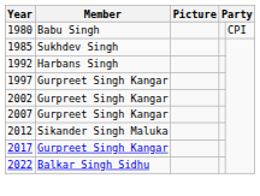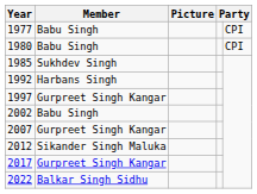+ row: 1977 | Babu Singh | CPI
2002 | Member: Gurpreet Singh Kangar -> Babu Singh
